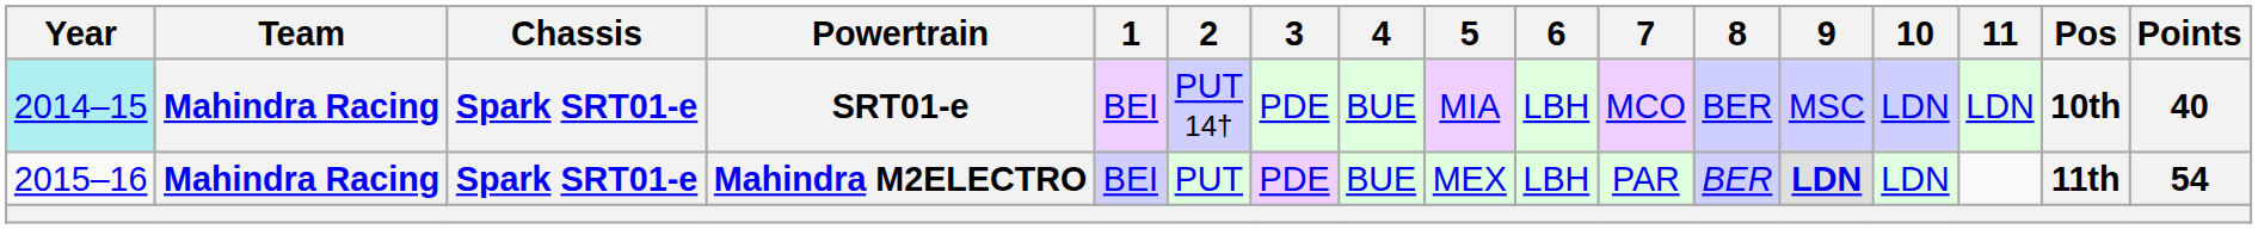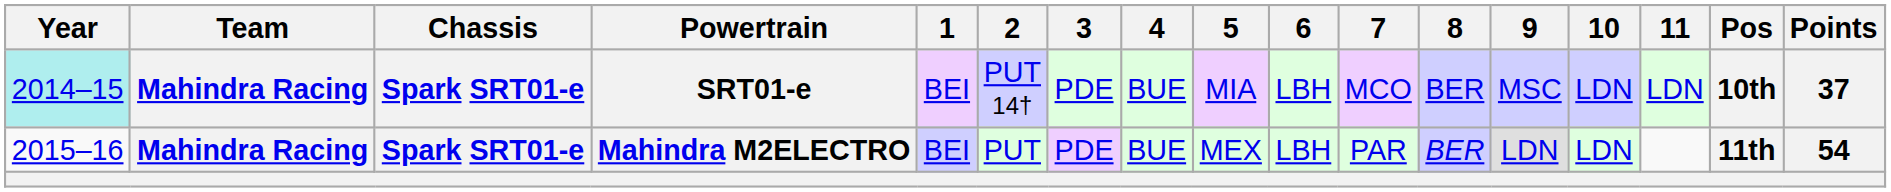SRT01-e | Points: 40 -> 37
Mahindra M2ELECTRO | 9: bold -> normal
